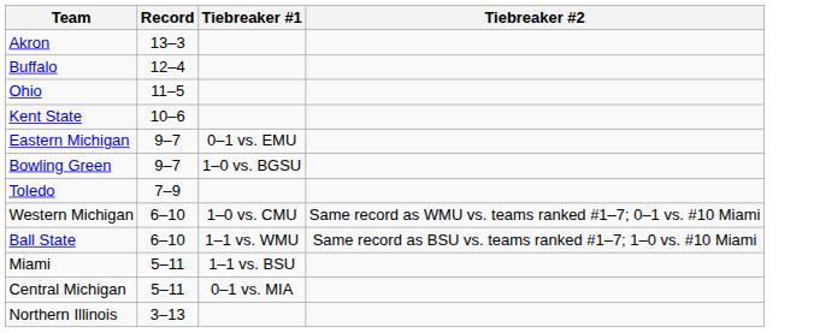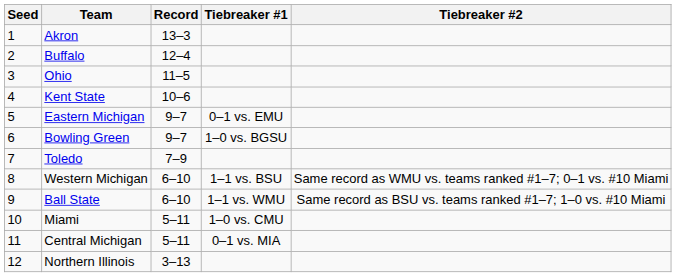+ column: Seed | 1 | 2 | 3 | 4 | 5 | 6 | 7 | 8 | 9 | 10 | 11 | 12
Western Michigan | Tiebreaker #1: 1–0 vs. CMU -> 1–1 vs. BSU
Miami | Tiebreaker #1: 1–1 vs. BSU -> 1–0 vs. CMU
